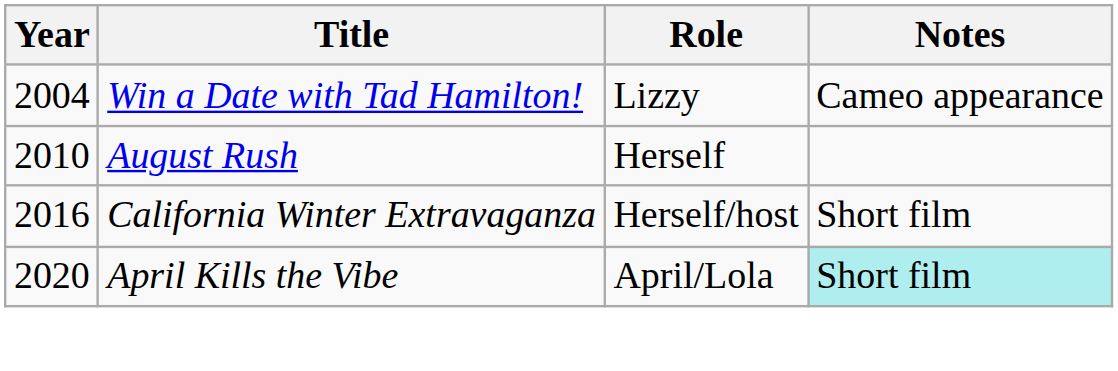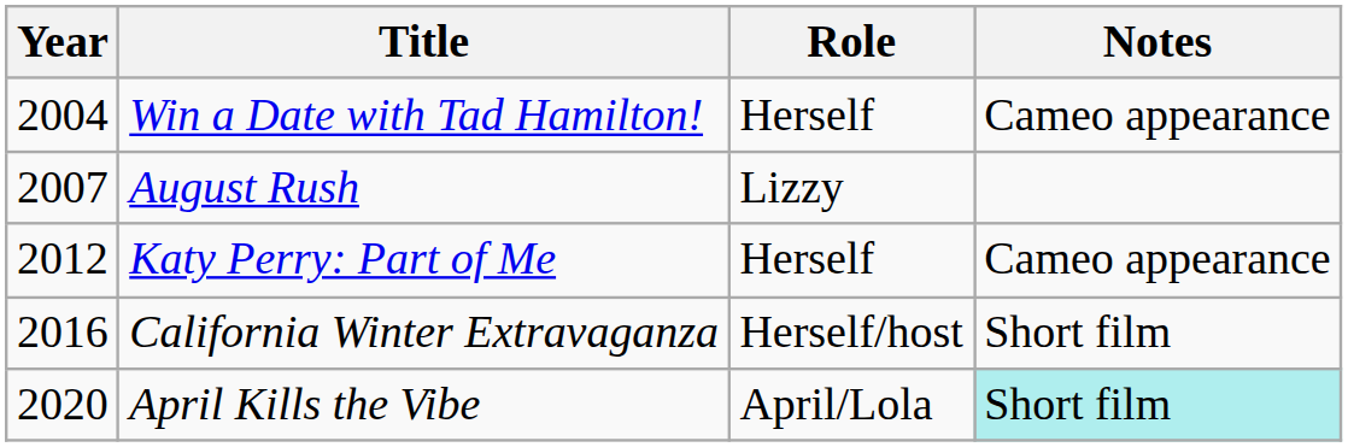Win a Date with Tad Hamilton! | Role: Lizzy -> Herself
August Rush | Year: 2010 -> 2007
August Rush | Role: Herself -> Lizzy
+ row: 2012 | Katy Perry: Part of Me | Herself | Cameo appearance
